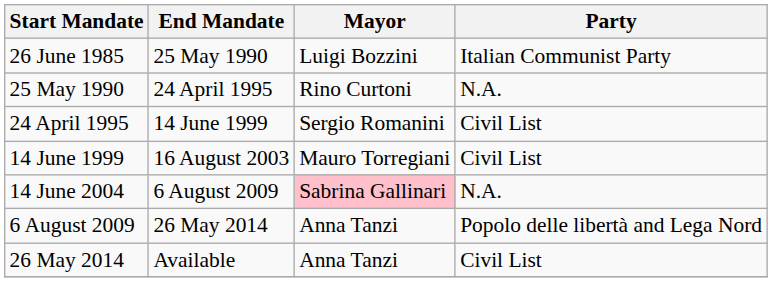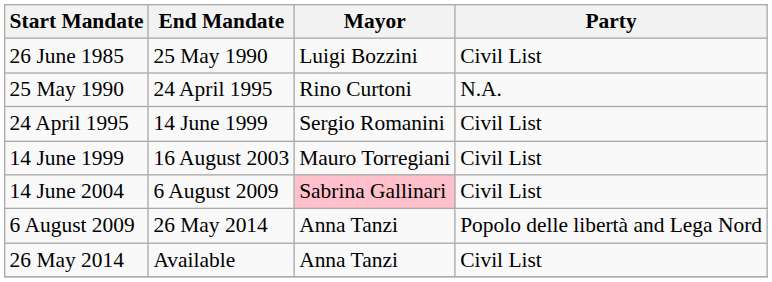26 June 1985 | Party: Italian Communist Party -> Civil List
14 June 2004 | Party: N.A. -> Civil List
